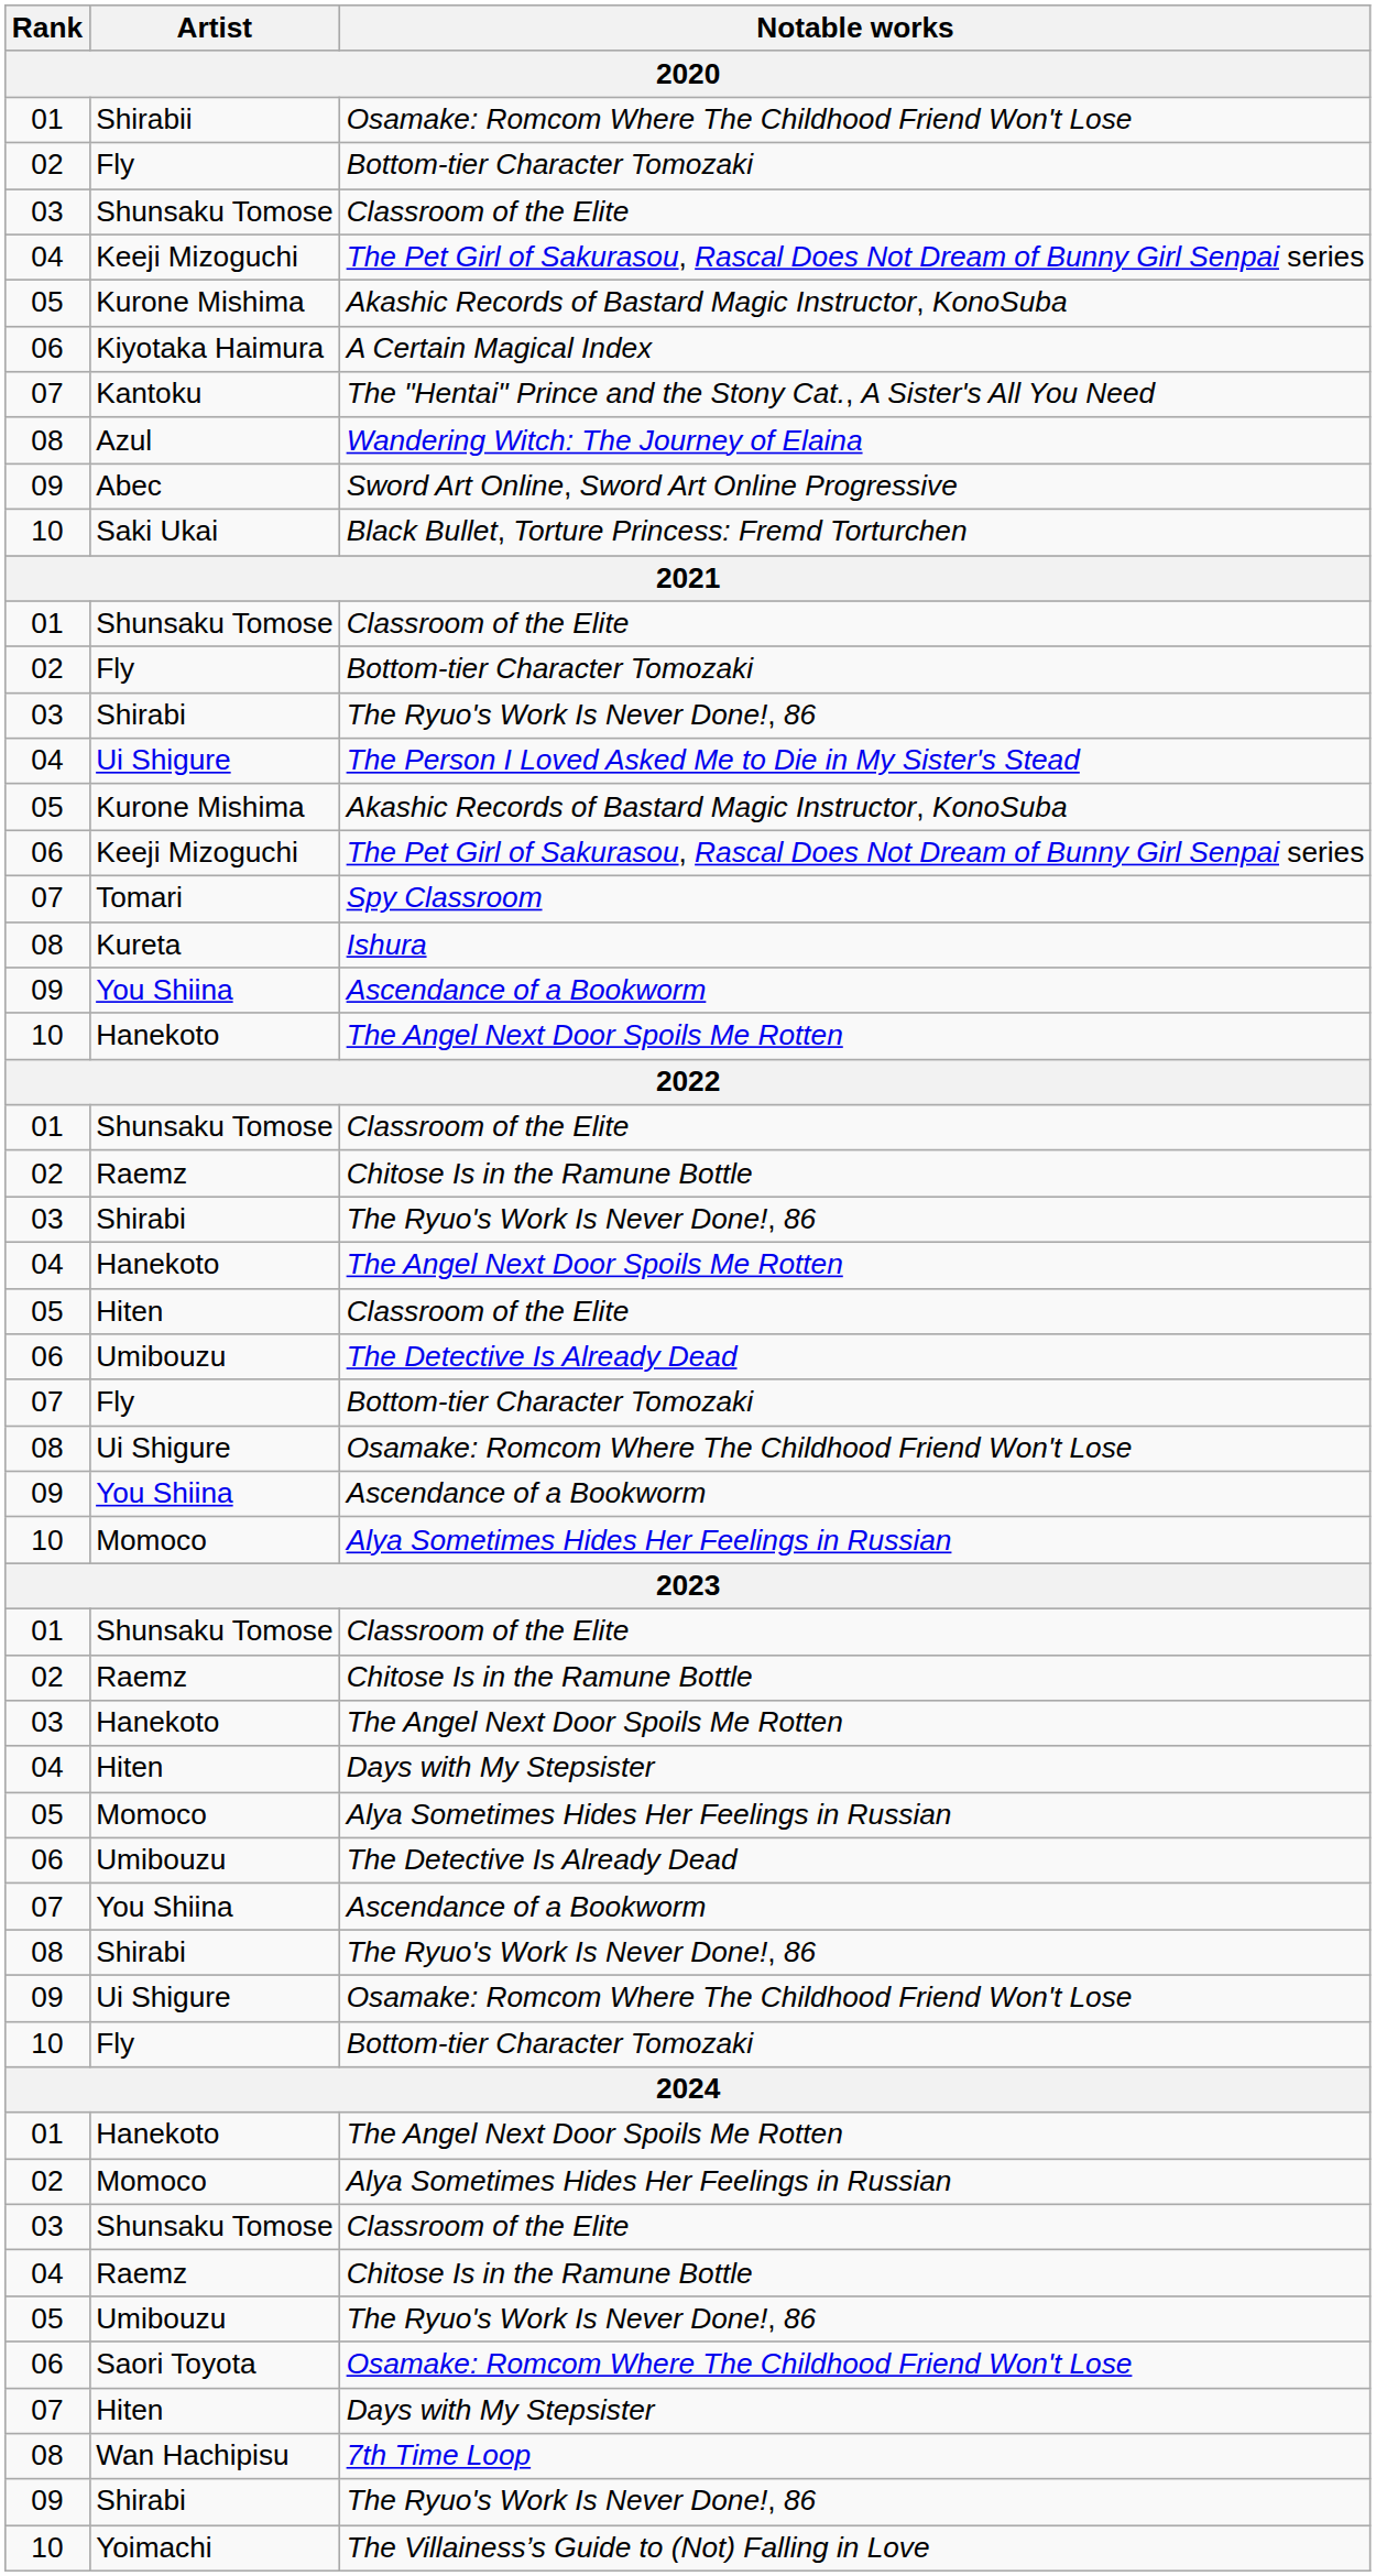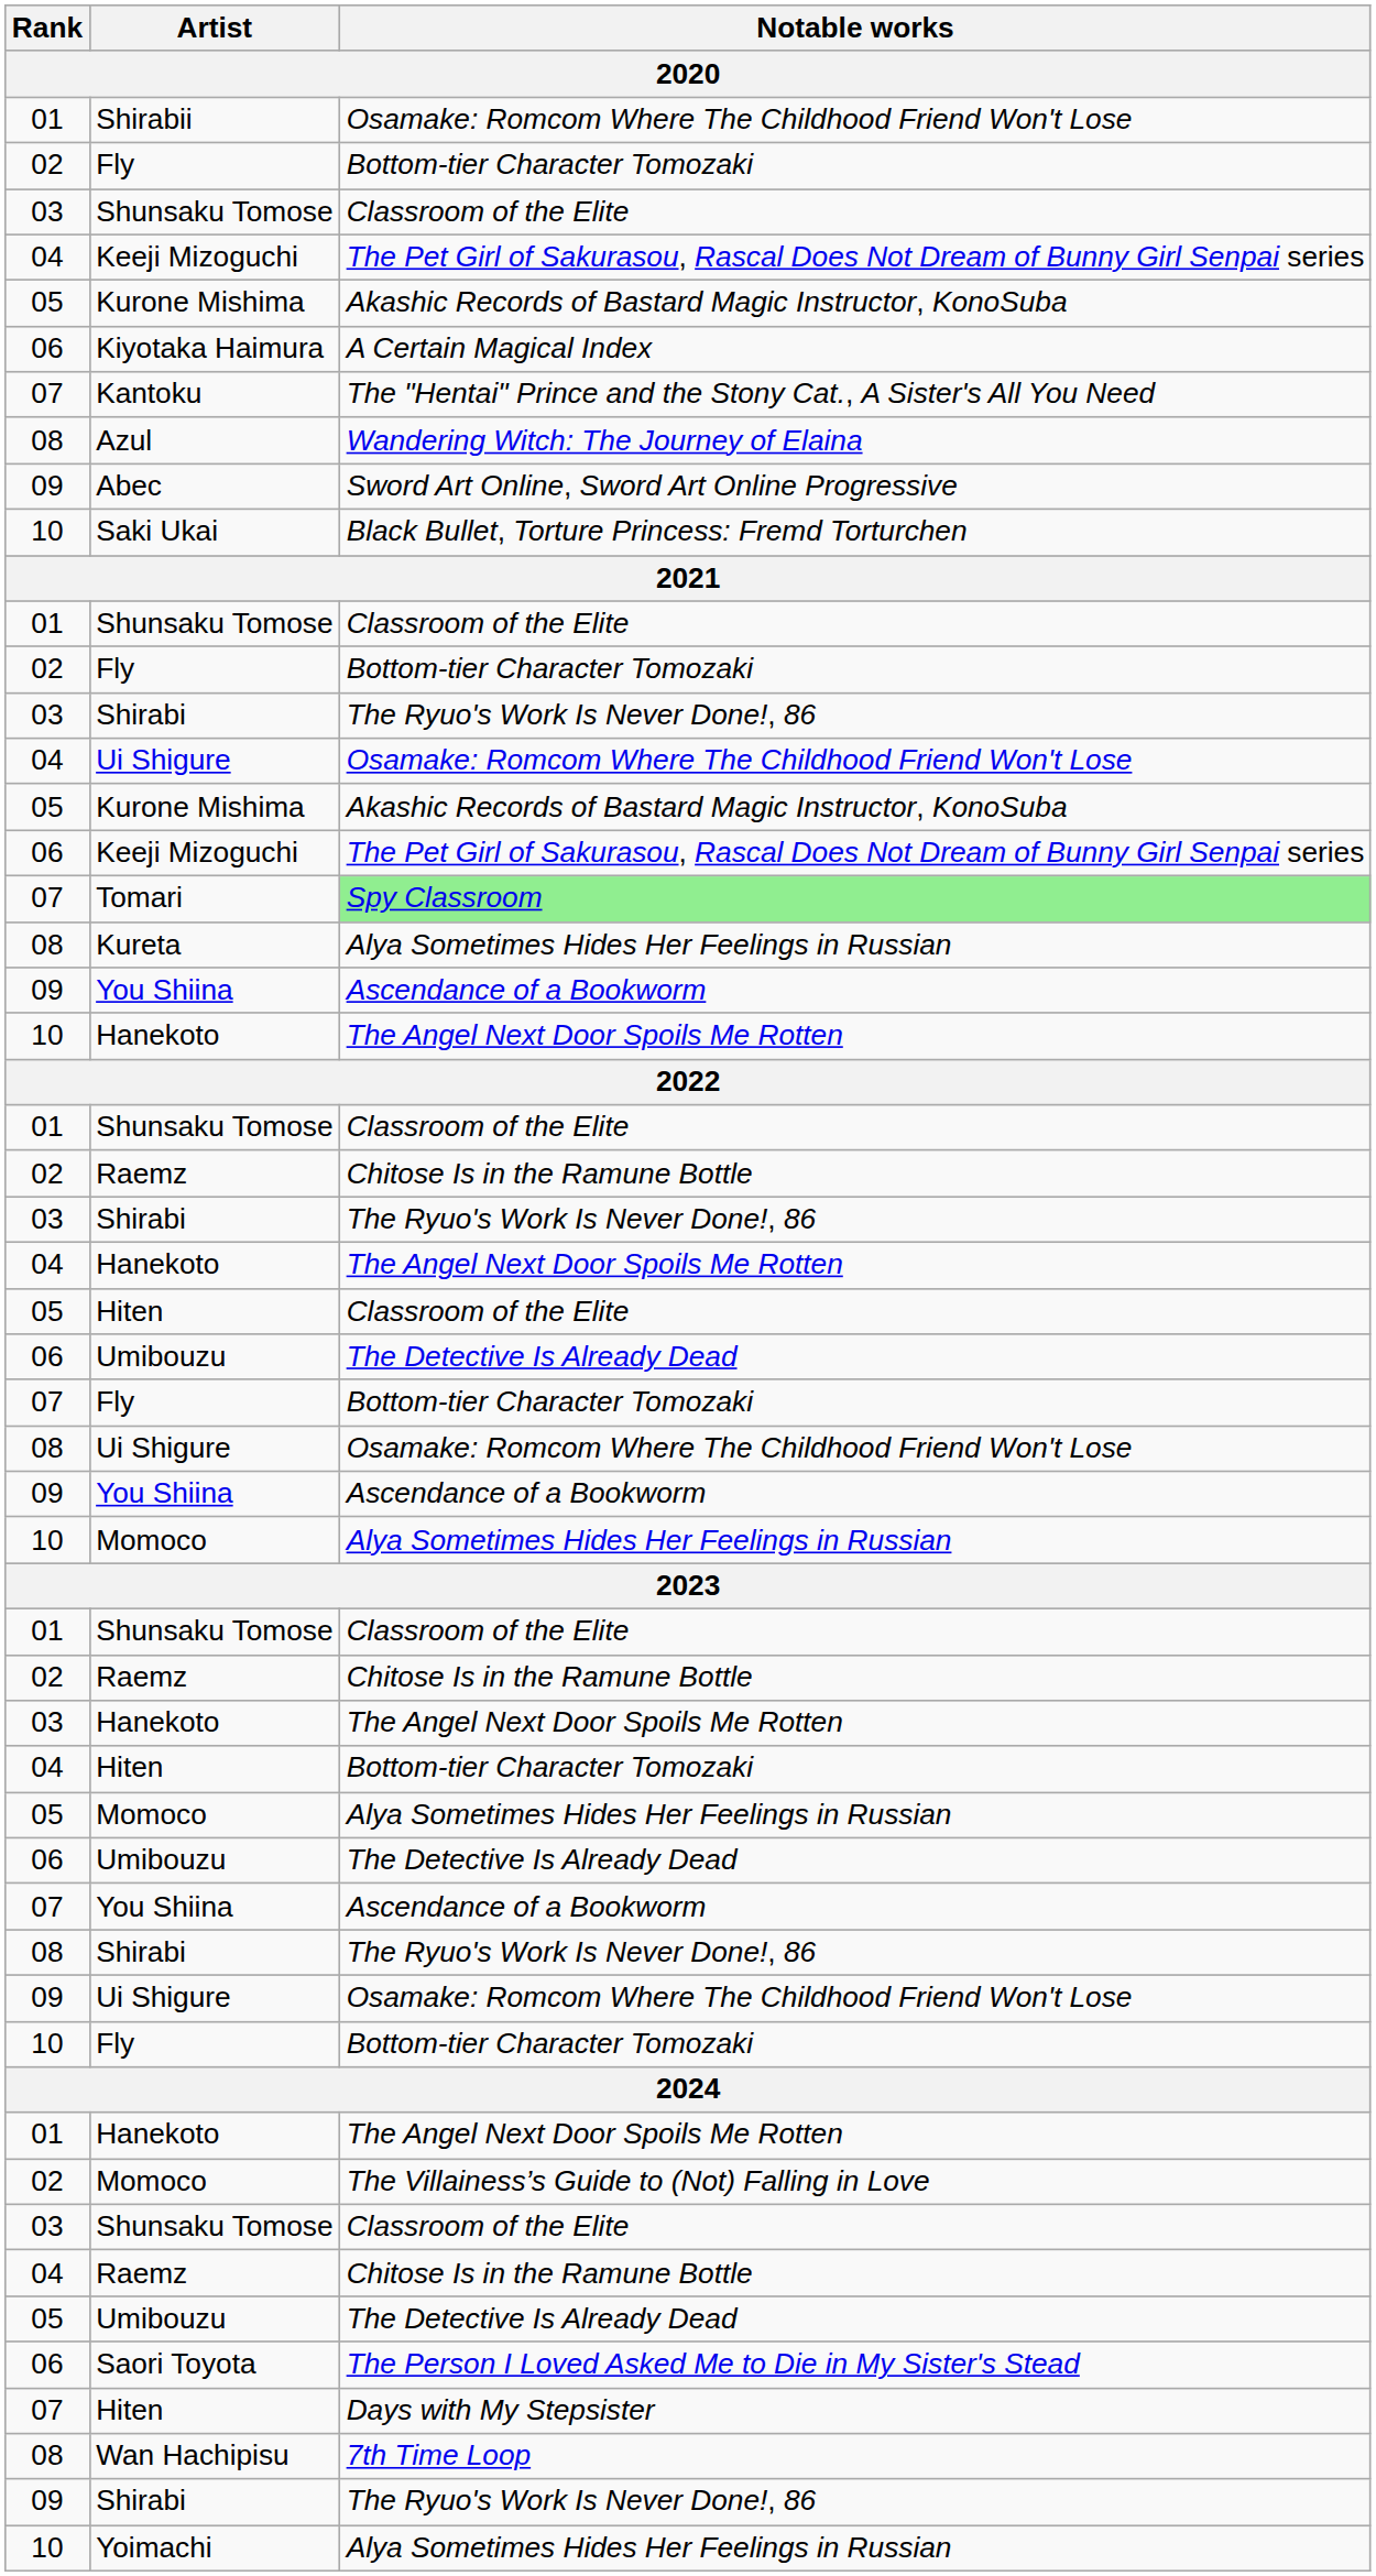04 / Ui Shigure | Notable works: The Person I Loved Asked Me to Die in My Sister's Stead -> Osamake: Romcom Where The Childhood Friend Won't Lose
Tomari | Notable works: no background -> lightgreen background
Kureta | Notable works: Ishura -> Alya Sometimes Hides Her Feelings in Russian
04 / Hiten | Notable works: Days with My Stepsister -> Bottom-tier Character Tomozaki
02 / Momoco | Notable works: Alya Sometimes Hides Her Feelings in Russian -> The Villainess’s Guide to (Not) Falling in Love
05 / Umibouzu | Notable works: The Ryuo's Work Is Never Done!, 86 -> The Detective Is Already Dead
Saori Toyota | Notable works: Osamake: Romcom Where The Childhood Friend Won't Lose -> The Person I Loved Asked Me to Die in My Sister's Stead
Yoimachi | Notable works: The Villainess’s Guide to (Not) Falling in Love -> Alya Sometimes Hides Her Feelings in Russian
